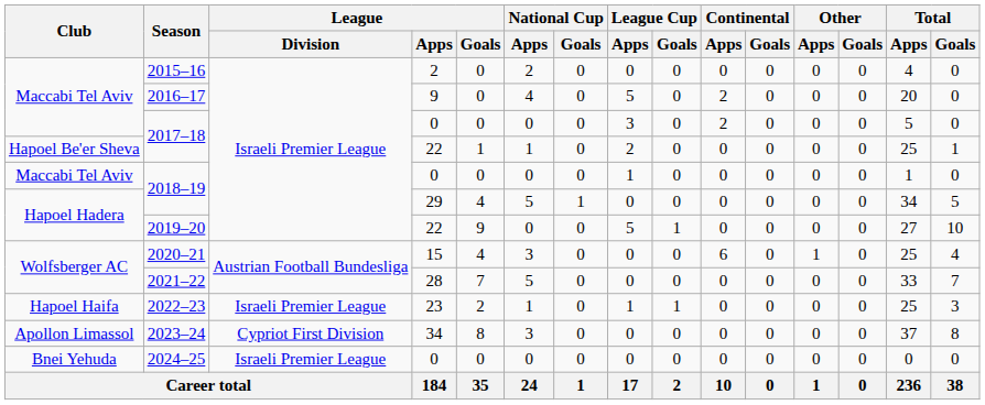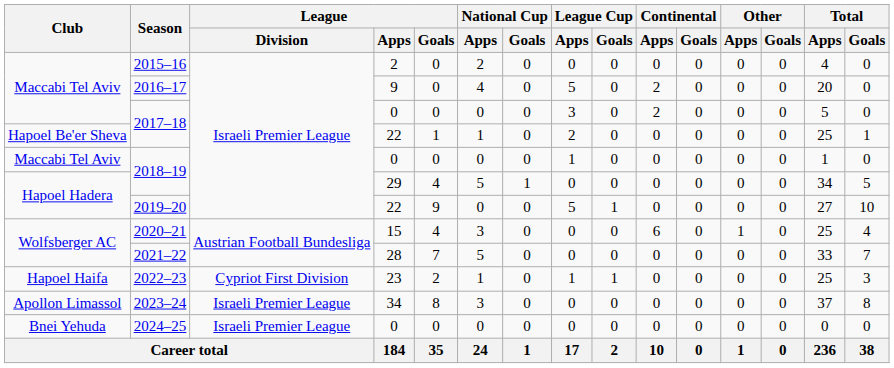2022–23 | League / Division: Israeli Premier League -> Cypriot First Division
2023–24 | League / Division: Cypriot First Division -> Israeli Premier League
